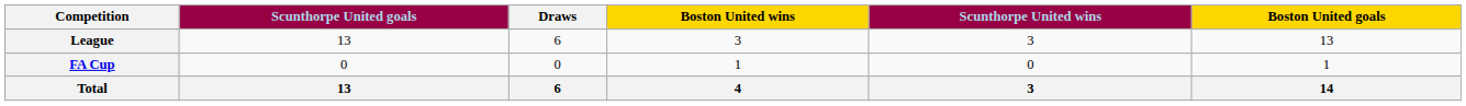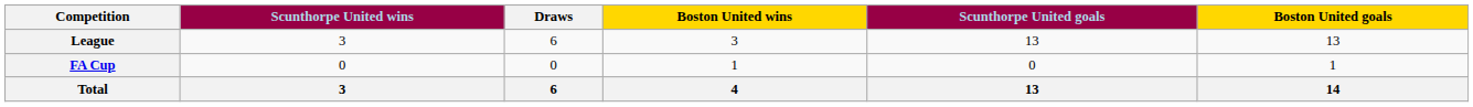columns swapped: Scunthorpe United wins <-> Scunthorpe United goals
